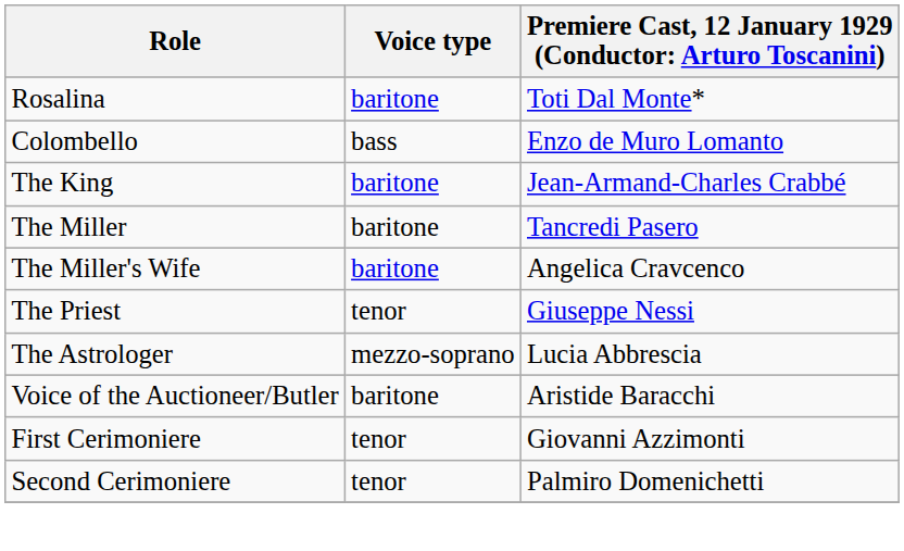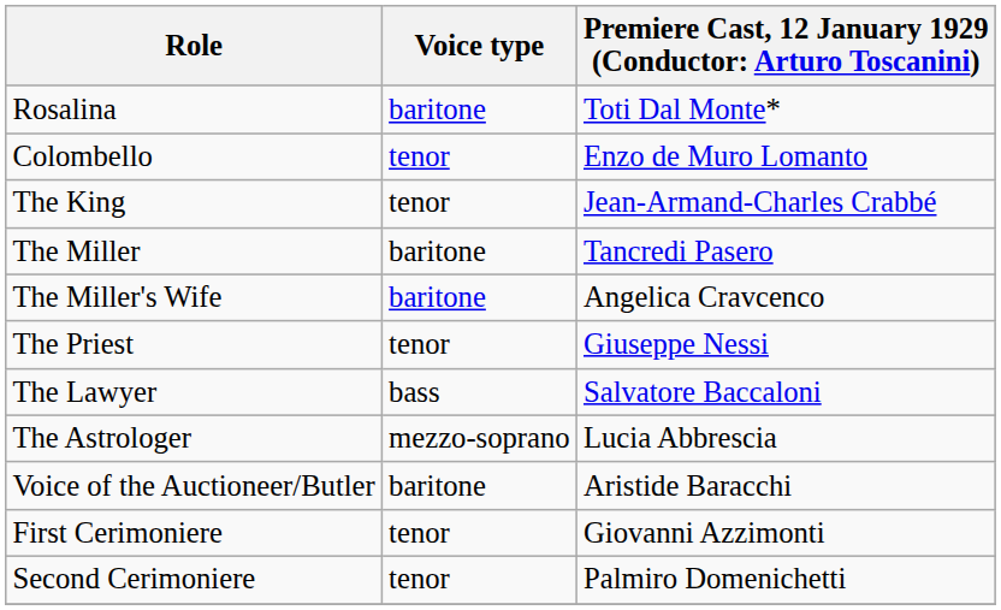Colombello | Voice type: bass -> tenor
The King | Voice type: baritone -> tenor
+ row: The Lawyer | bass | Salvatore Baccaloni
